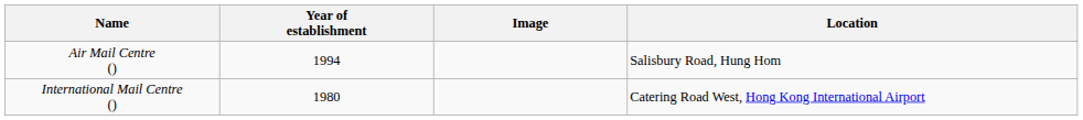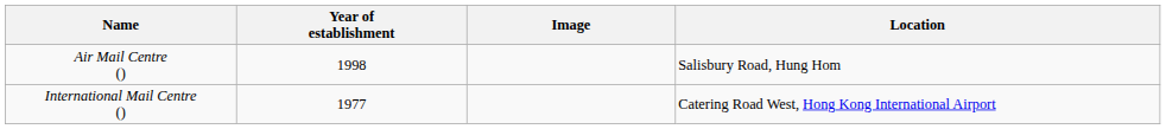Air Mail Centre () | Year of establishment: 1994 -> 1998
International Mail Centre () | Year of establishment: 1980 -> 1977
